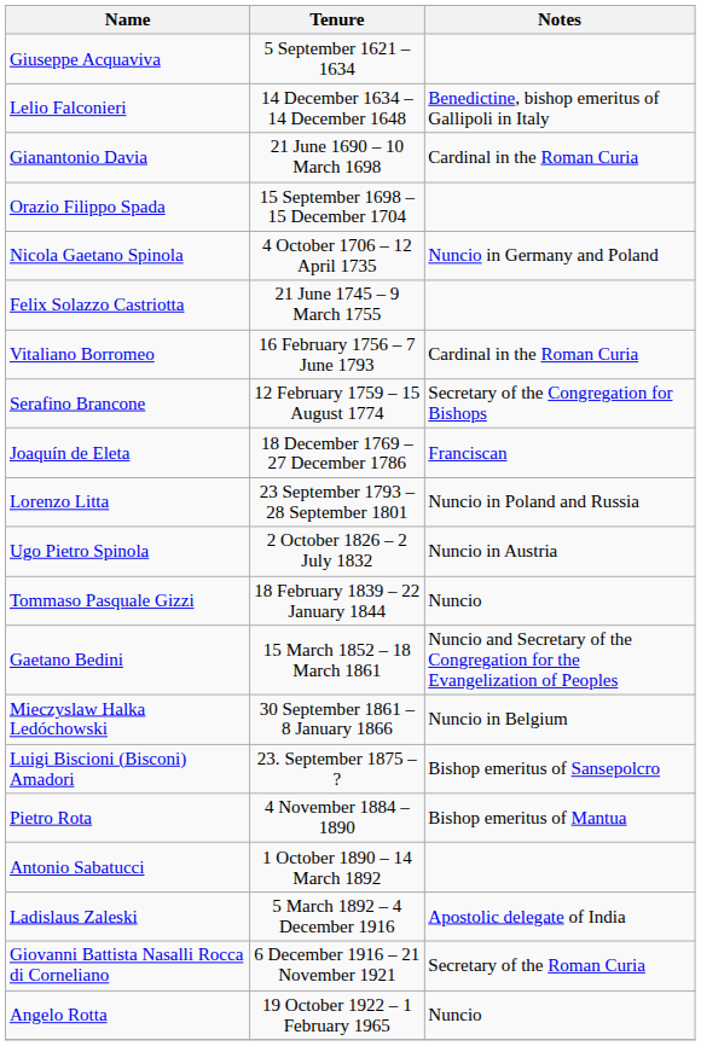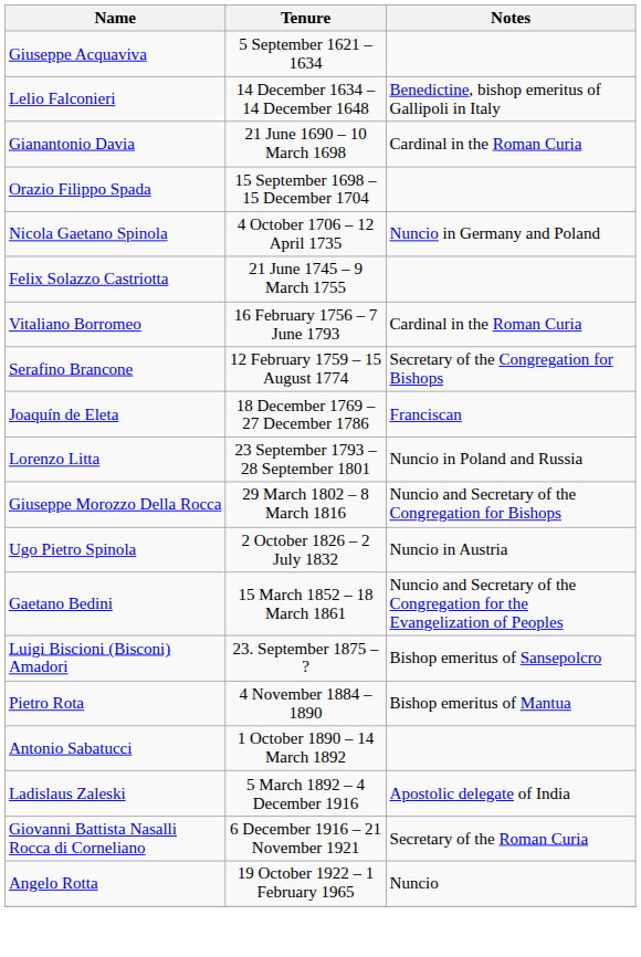+ row: Giuseppe Morozzo Della Rocca | 29 March 1802 – 8 March 1816 | Nuncio and Secretary of the Congregation for Bishops
- row: Tommaso Pasquale Gizzi | 18 February 1839 – 22 January 1844 | Nuncio
- row: Mieczyslaw Halka Ledóchowski | 30 September 1861 – 8 January 1866 | Nuncio in Belgium
